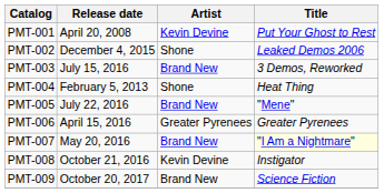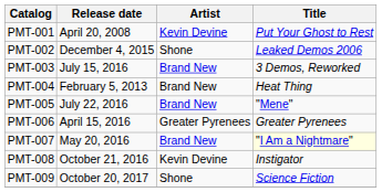PMT-004 | Artist: Shone -> Brand New
PMT-009 | Artist: Brand New -> Shone
